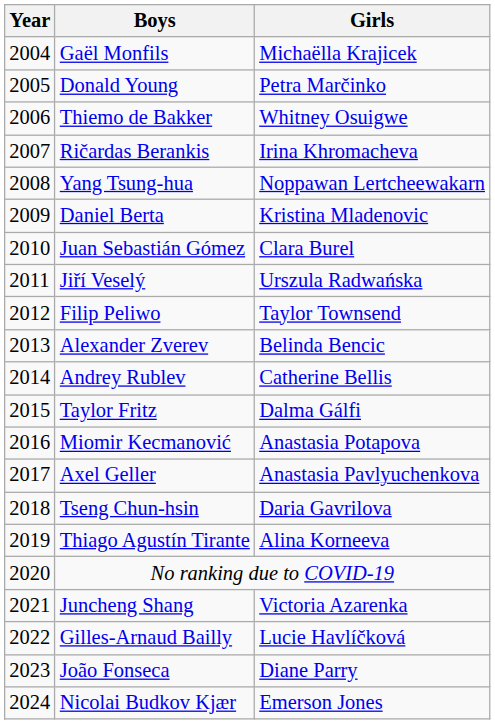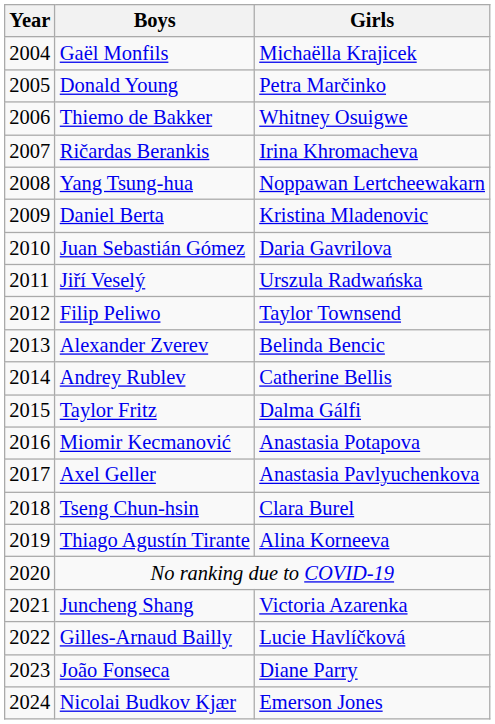Juan Sebastián Gómez | Girls: Clara Burel -> Daria Gavrilova
Tseng Chun-hsin | Girls: Daria Gavrilova -> Clara Burel
